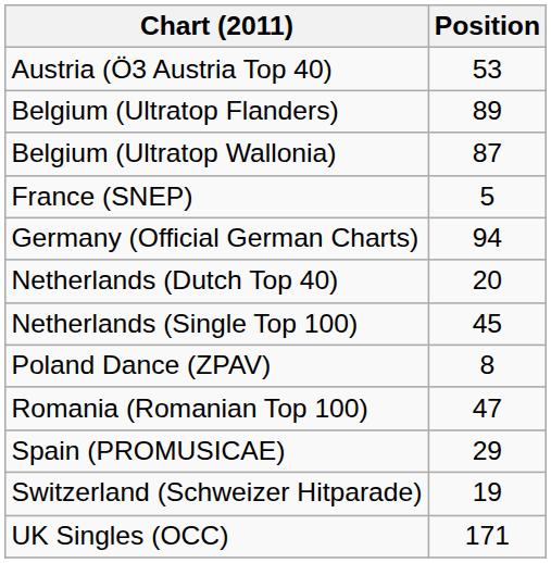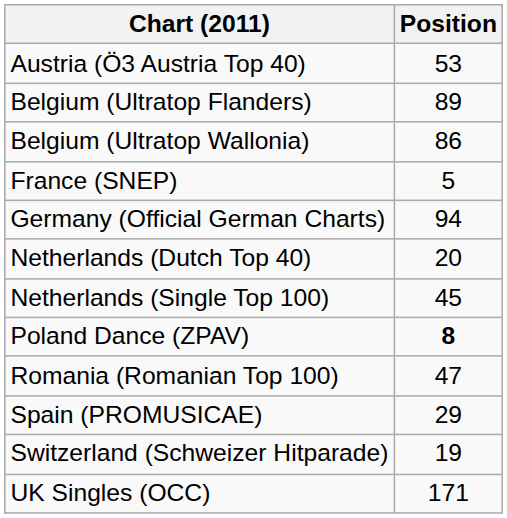Belgium (Ultratop Wallonia) | Position: 87 -> 86
Poland Dance (ZPAV) | Position: normal -> bold
